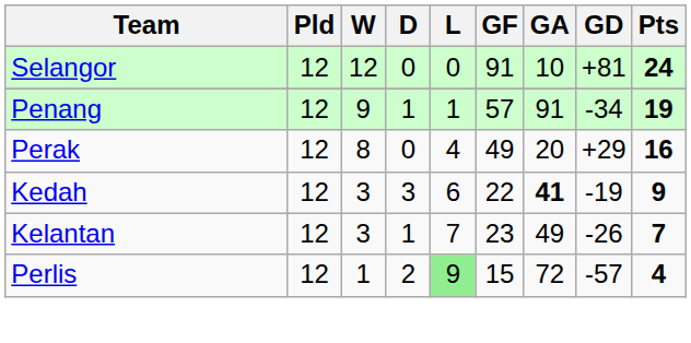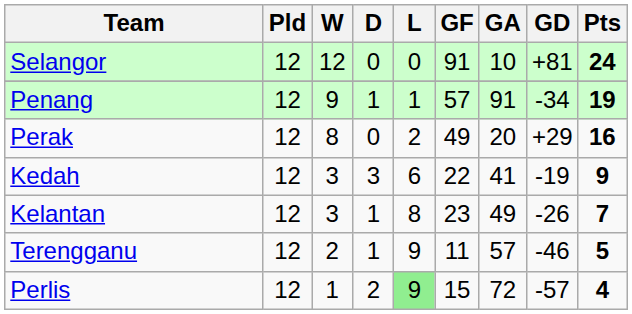Perak | L: 4 -> 2
Kedah | GA: bold -> normal
Kelantan | L: 7 -> 8
+ row: Terengganu | 12 | 2 | 1 | 9 | 11 | 57 | -46 | 5
